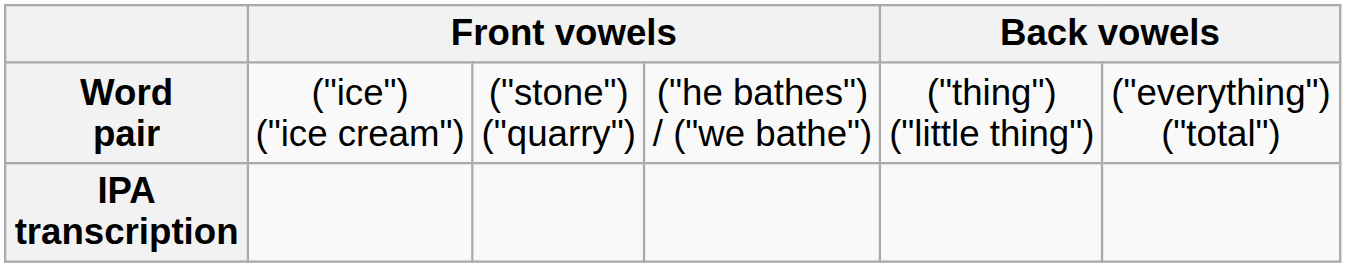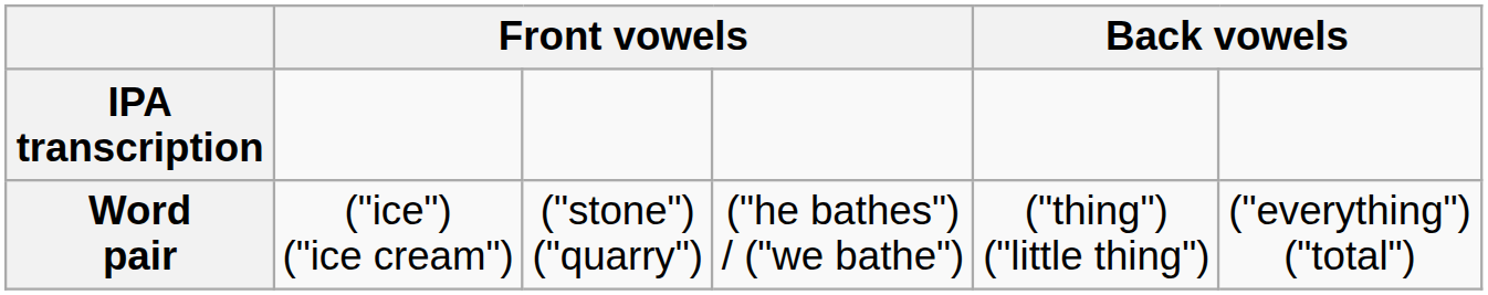rows swapped: Word pair <-> IPA transcription
